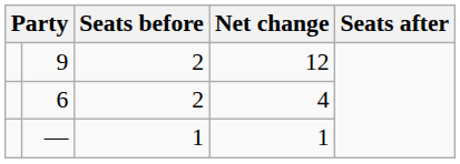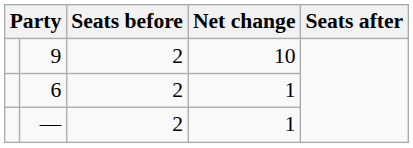9 | Net change: 12 -> 10
6 | Net change: 4 -> 1
— | Seats before: 1 -> 2
